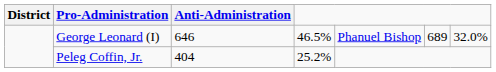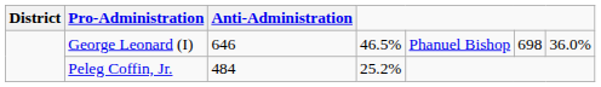George Leonard (I) | column 6: 689 -> 698
George Leonard (I) | column 7: 32.0% -> 36.0%
Peleg Coffin, Jr. | Anti-Administration: 404 -> 484
